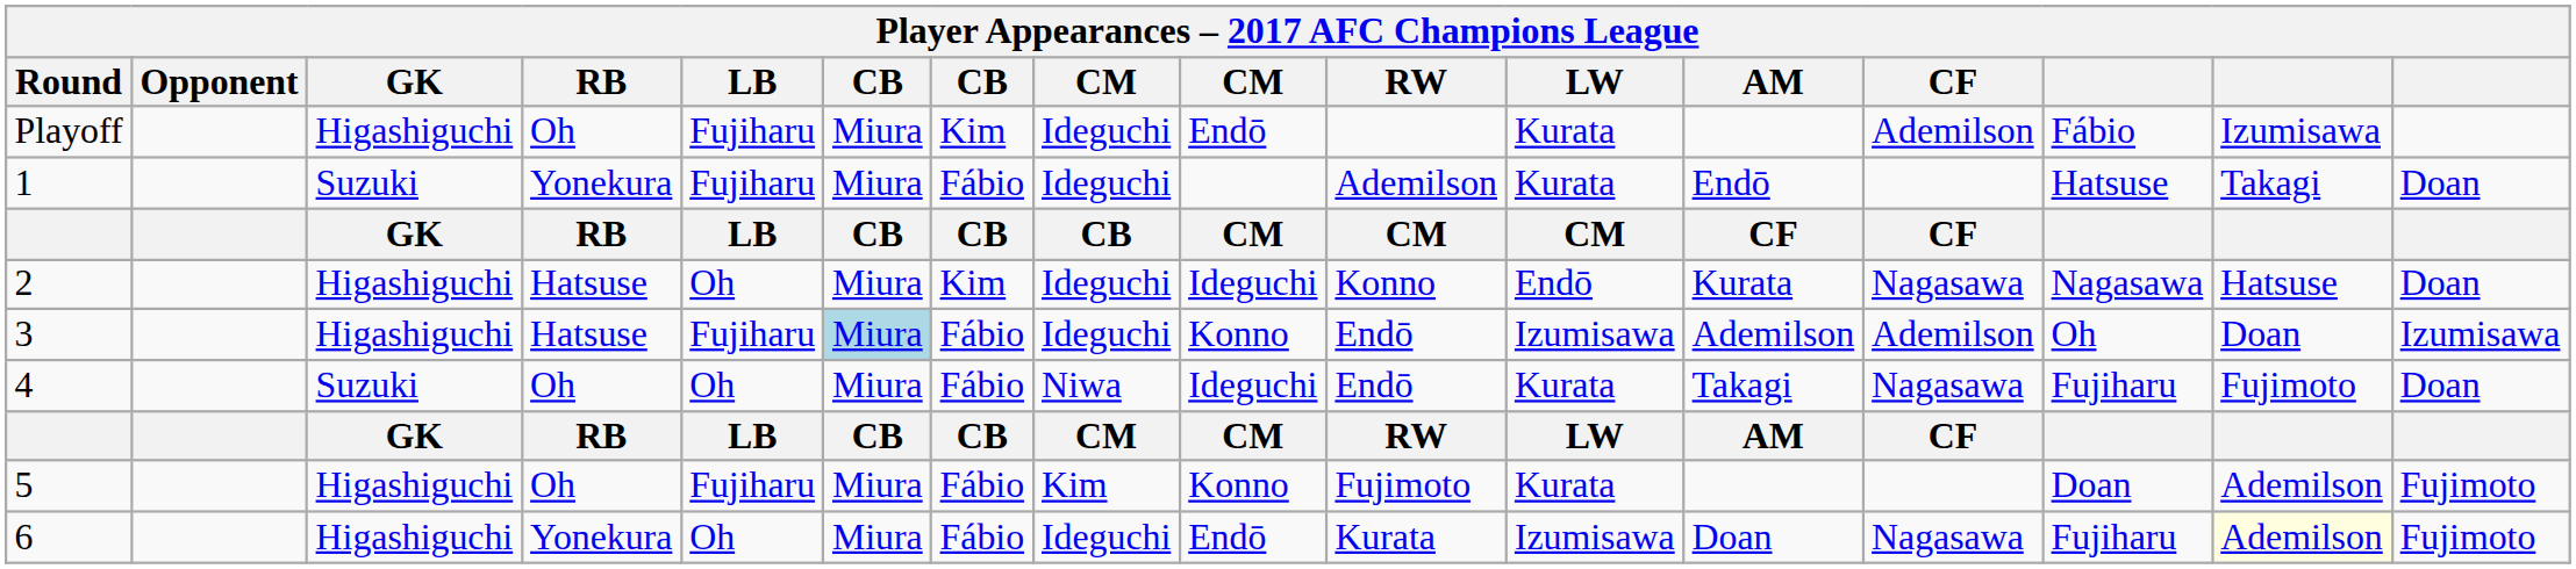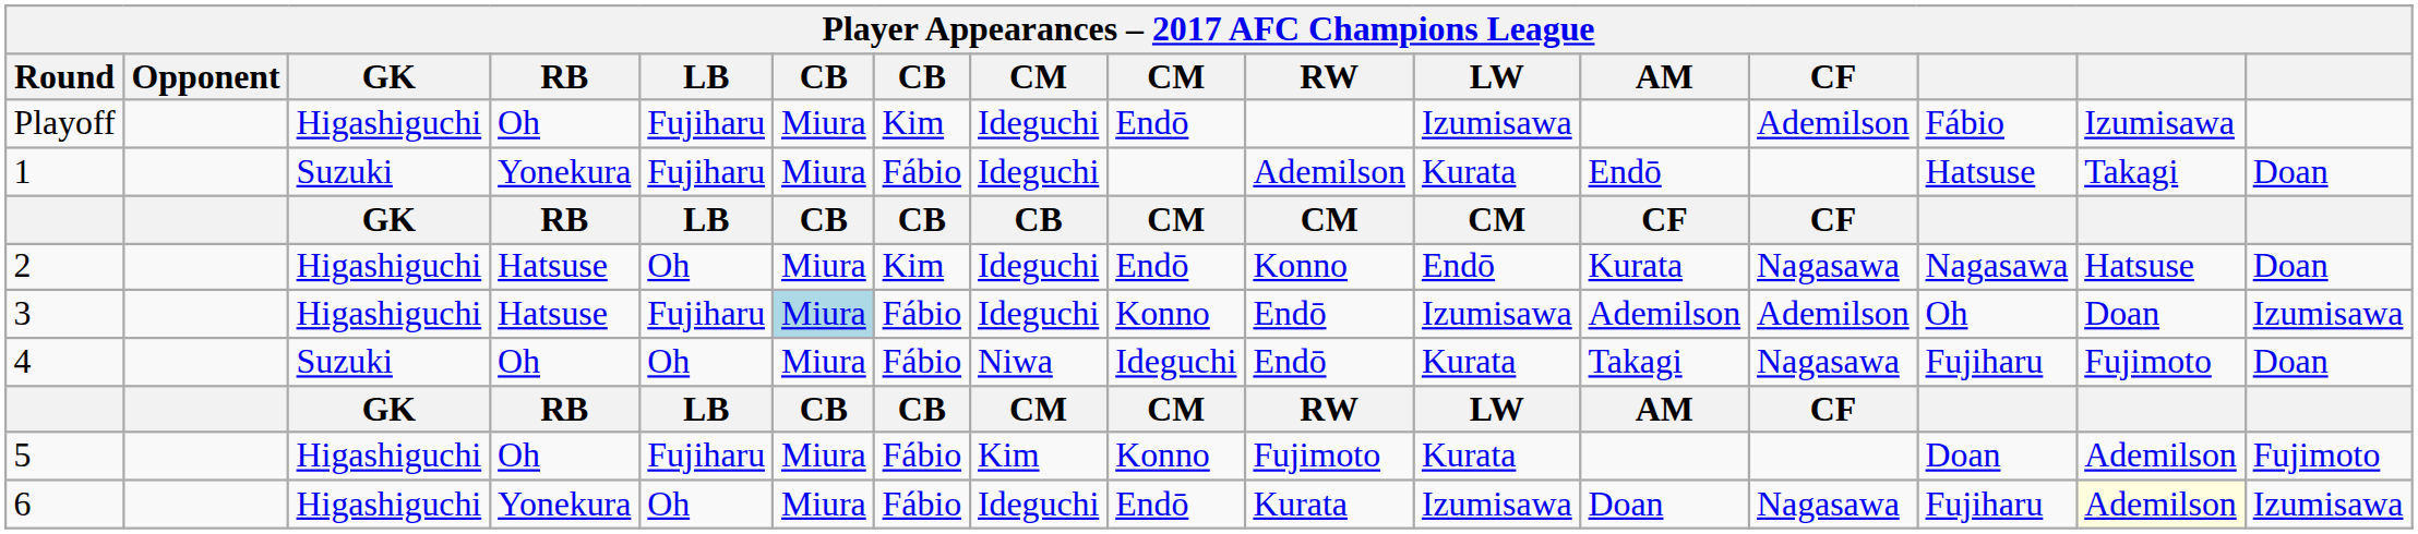Playoff | LW: Kurata -> Izumisawa
2 | column 9: Ideguchi -> Endō
6 | column 16: Fujimoto -> Izumisawa
